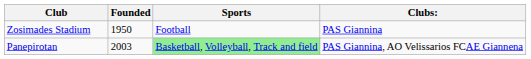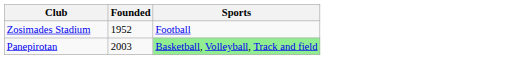- column: Clubs: | PAS Giannina | PAS Giannina, AO Velissarios FCAE Giannena
Zosimades Stadium | Founded: 1950 -> 1952
